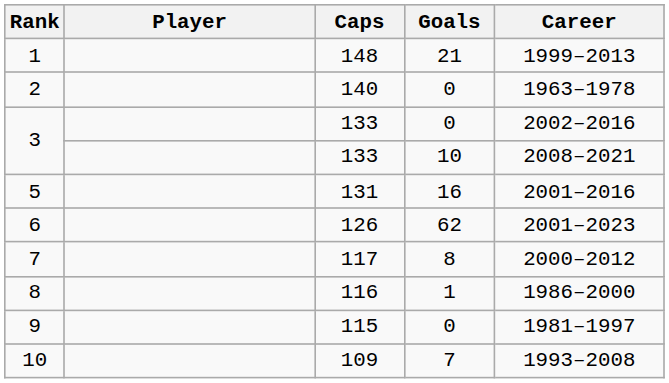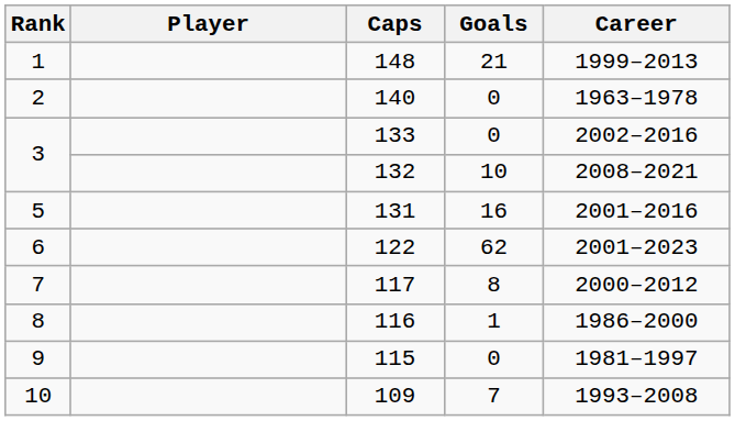3 / 10 | Caps: 133 -> 132
6 | Caps: 126 -> 122
